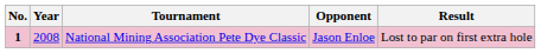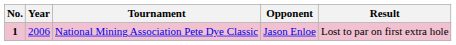National Mining Association Pete Dye Classic | Year: 2008 -> 2006
